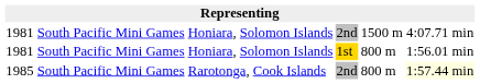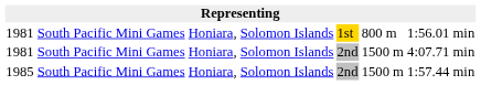rows swapped: 1981 / 1st <-> 1981 / 2nd
1985 | column 3: Rarotonga, Cook Islands -> Honiara, Solomon Islands
1985 | column 5: 800 m -> 1500 m
1985 | column 6: lightyellow background -> no background
